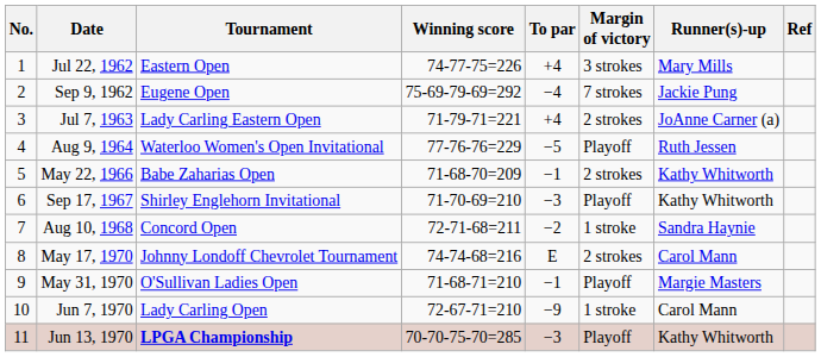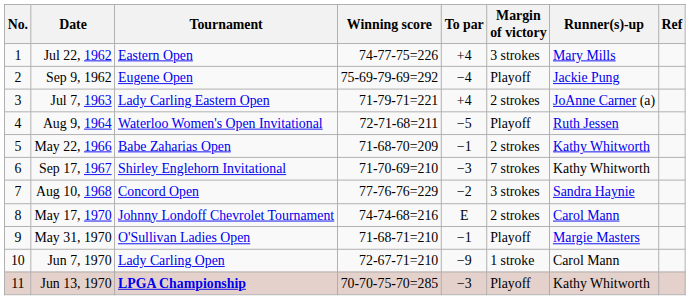Sep 9, 1962 | Margin of victory: 7 strokes -> Playoff
Aug 9, 1964 | Winning score: 77-76-76=229 -> 72-71-68=211
Sep 17, 1967 | Margin of victory: Playoff -> 7 strokes
Aug 10, 1968 | Winning score: 72-71-68=211 -> 77-76-76=229
Aug 10, 1968 | Margin of victory: 1 stroke -> 3 strokes
